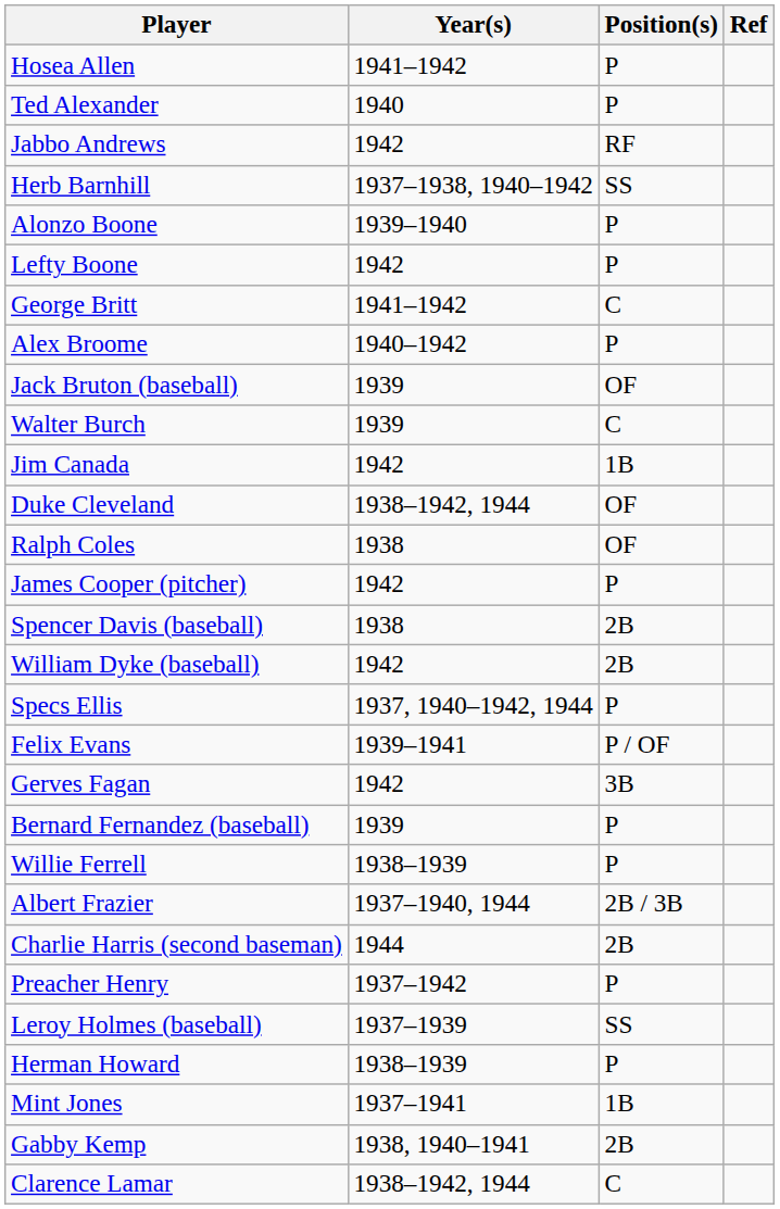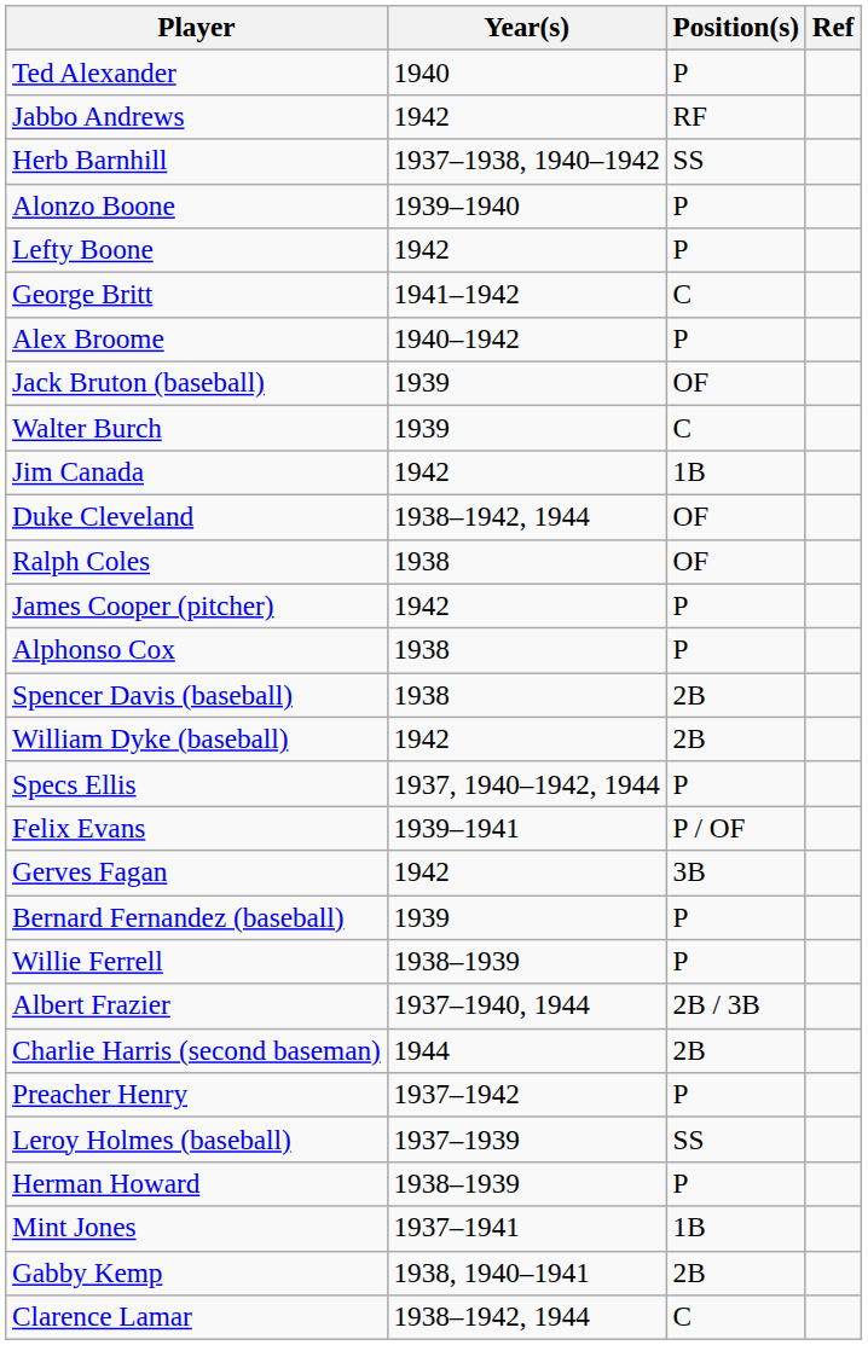- row: Hosea Allen | 1941–1942 | P
+ row: Alphonso Cox | 1938 | P
